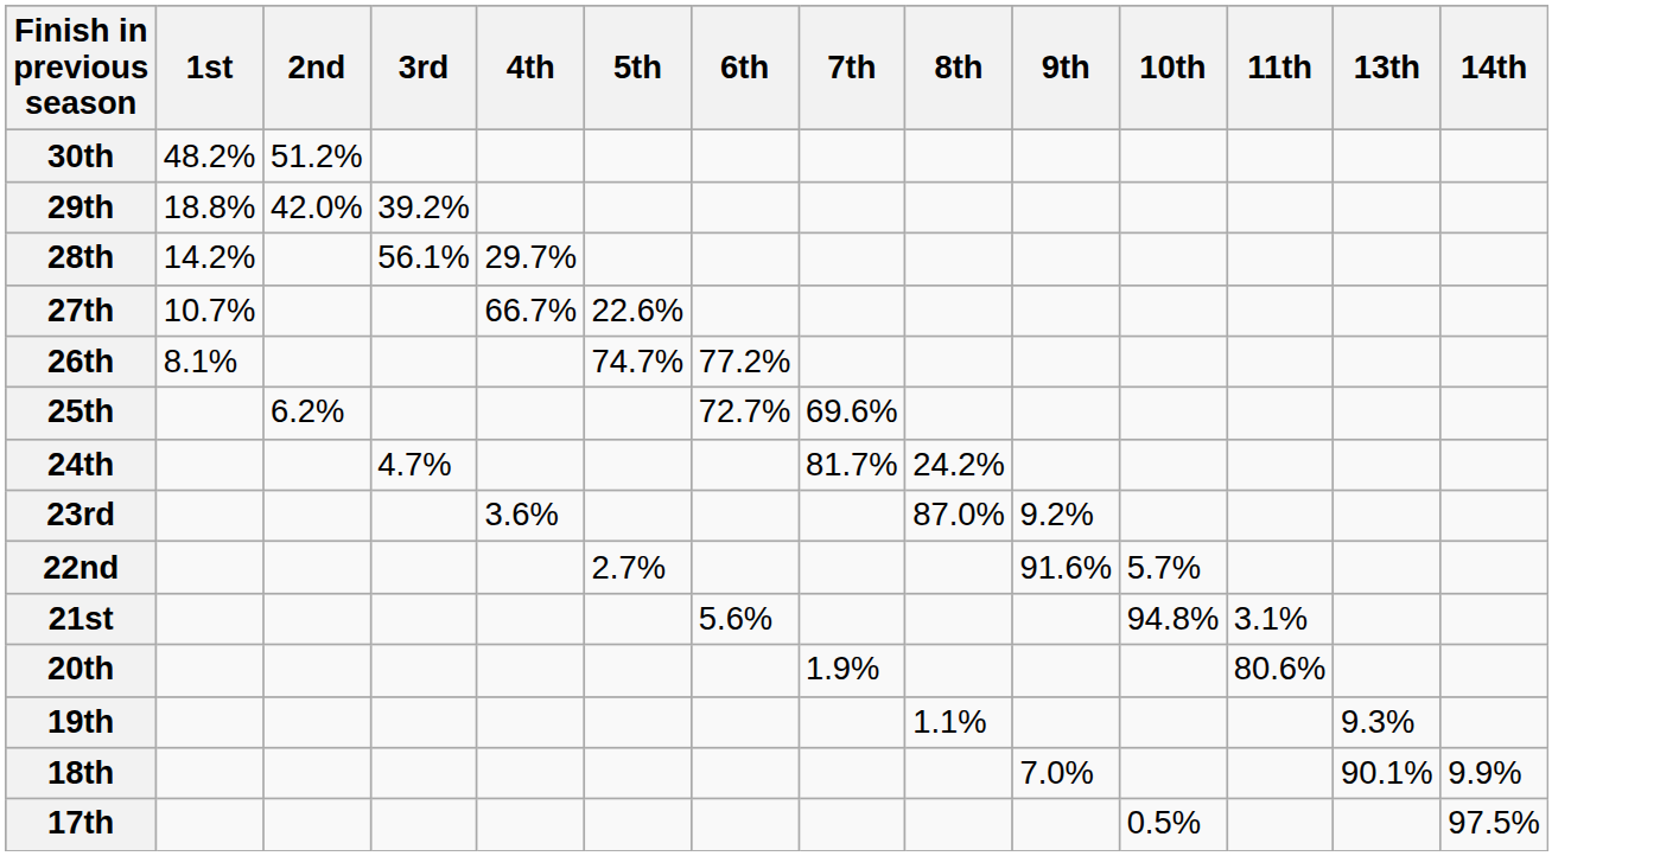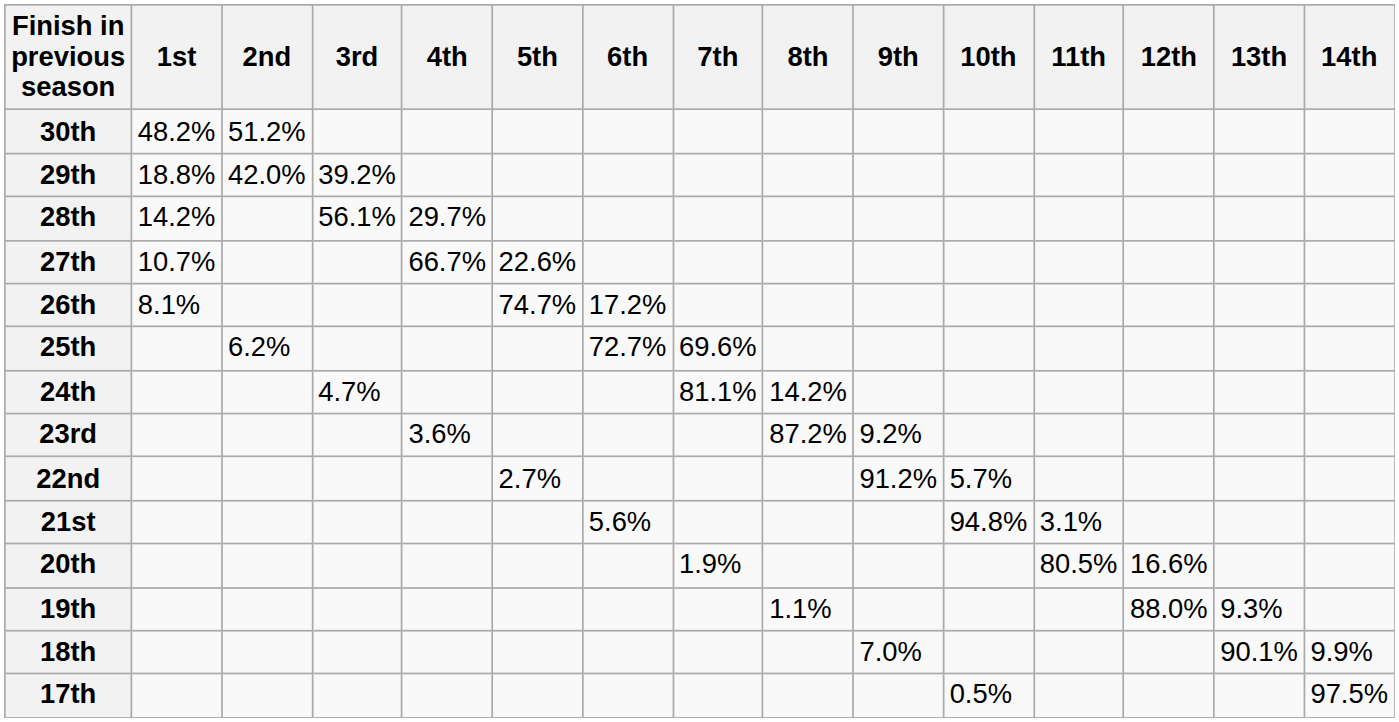+ column: 12th | 16.6% | 88.0%
26th | 6th: 77.2% -> 17.2%
24th | 7th: 81.7% -> 81.1%
24th | 8th: 24.2% -> 14.2%
23rd | 8th: 87.0% -> 87.2%
22nd | 9th: 91.6% -> 91.2%
20th | 11th: 80.6% -> 80.5%
